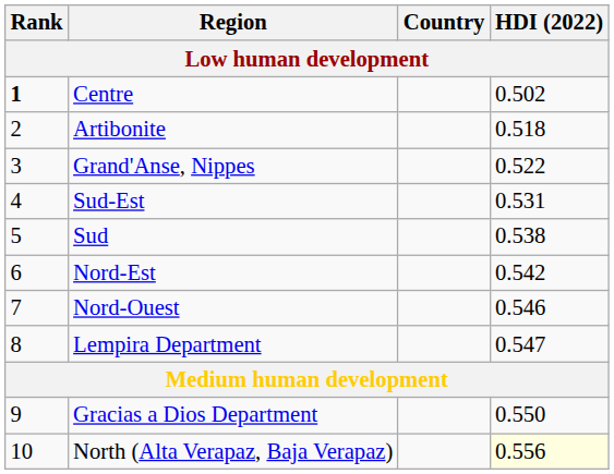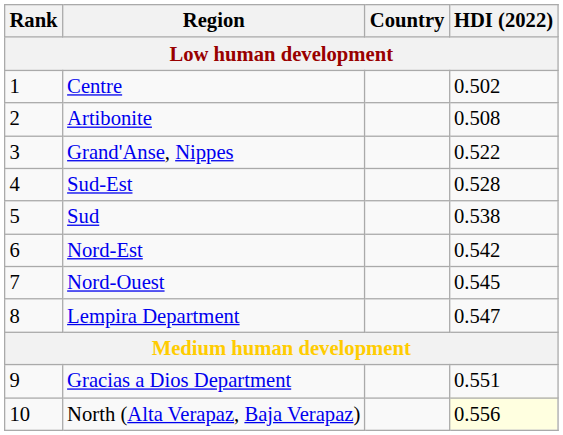Centre | Rank: bold -> normal
Artibonite | HDI (2022): 0.518 -> 0.508
Sud-Est | HDI (2022): 0.531 -> 0.528
Nord-Ouest | HDI (2022): 0.546 -> 0.545
Gracias a Dios Department | HDI (2022): 0.550 -> 0.551
